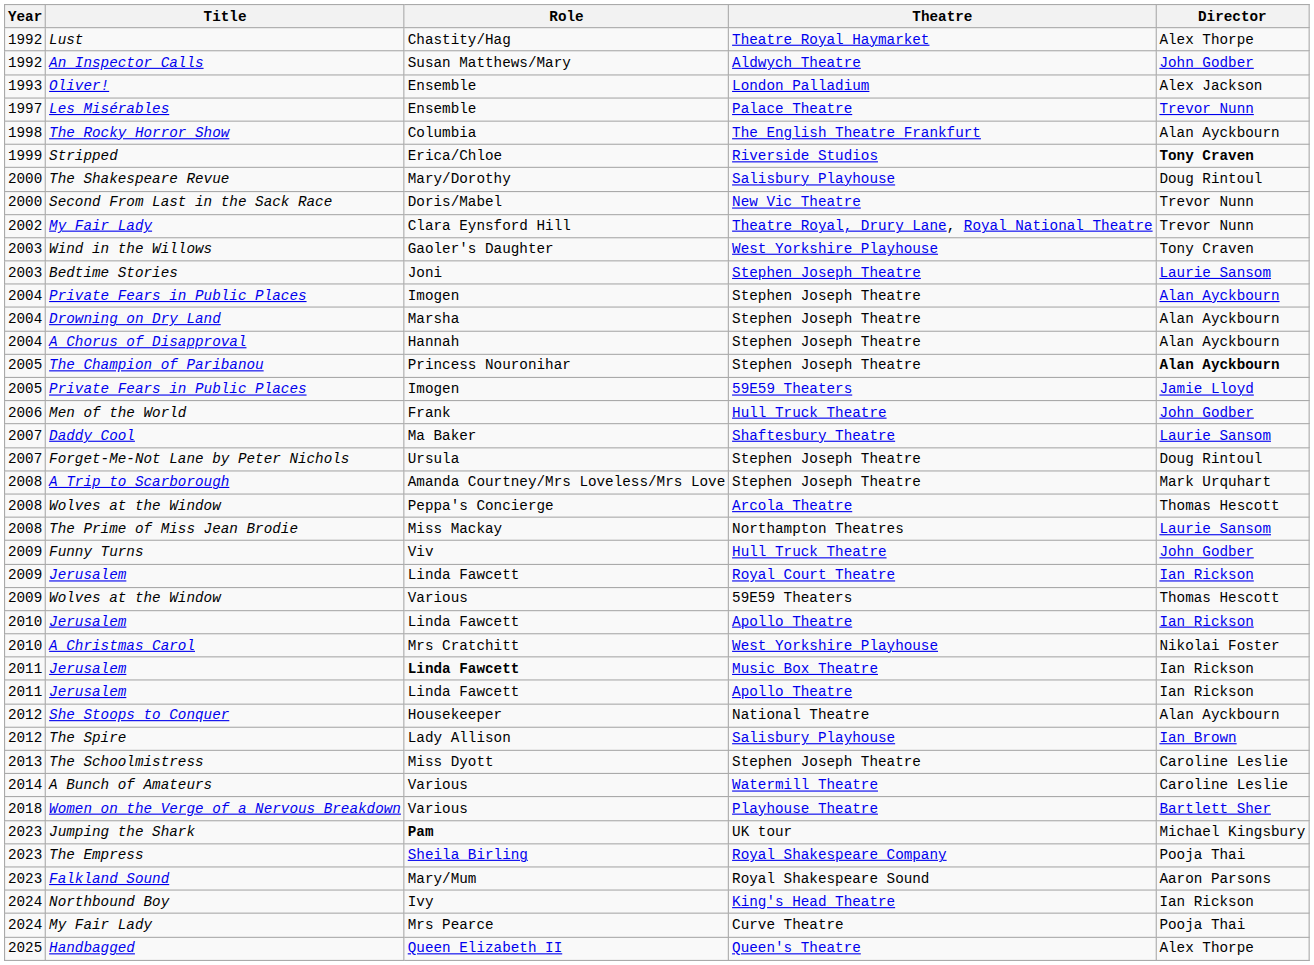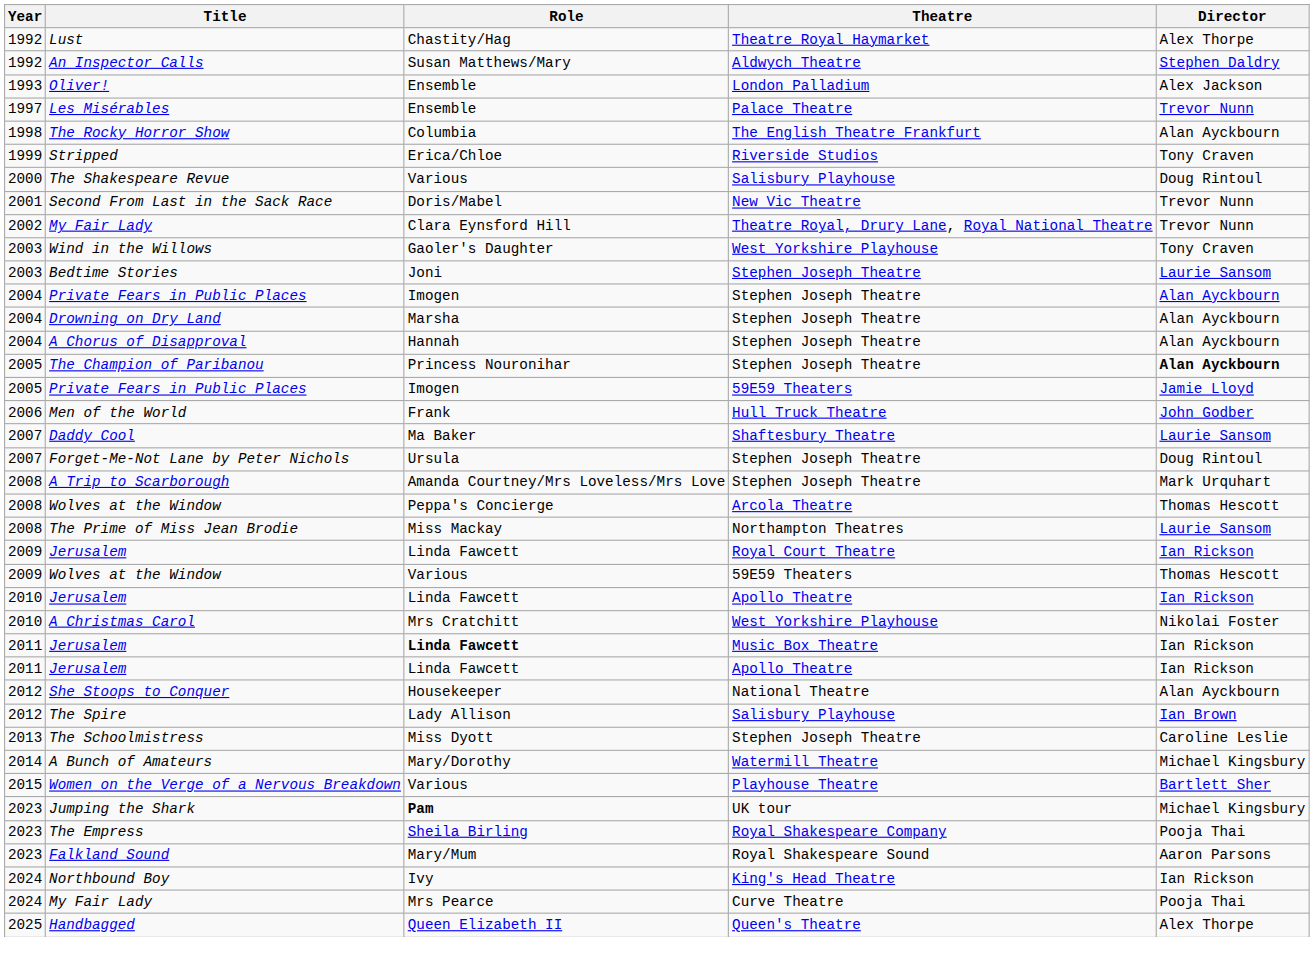An Inspector Calls | Director: John Godber -> Stephen Daldry
Stripped | Director: bold -> normal
The Shakespeare Revue | Role: Mary/Dorothy -> Various
Second From Last in the Sack Race | Year: 2000 -> 2001
- row: 2009 | Funny Turns | Viv | Hull Truck Theatre | John Godber
A Bunch of Amateurs | Role: Various -> Mary/Dorothy
A Bunch of Amateurs | Director: Caroline Leslie -> Michael Kingsbury
Women on the Verge of a Nervous Breakdown | Year: 2018 -> 2015
